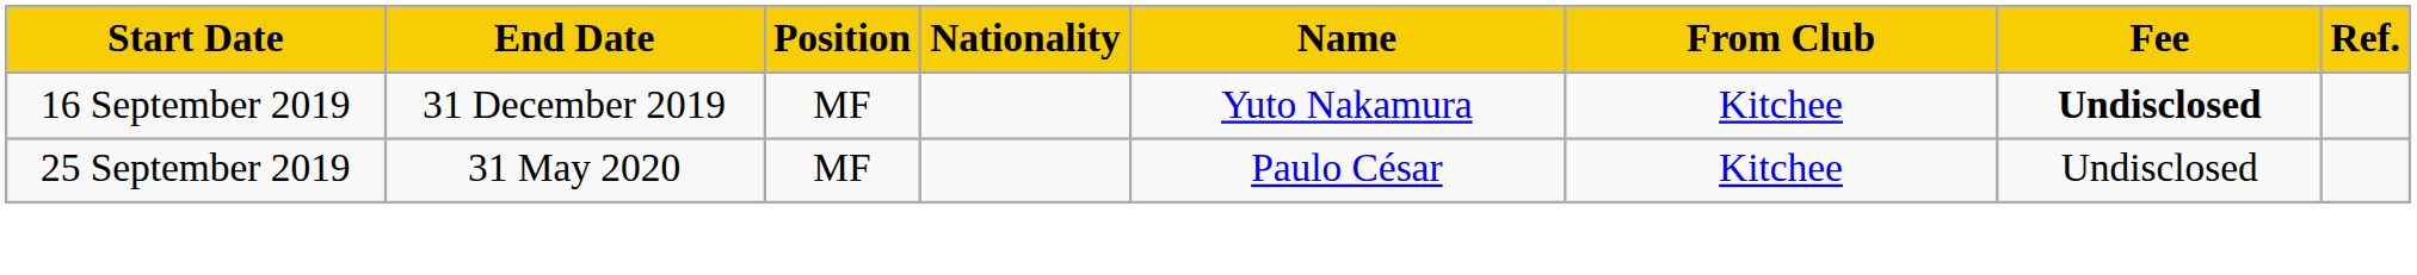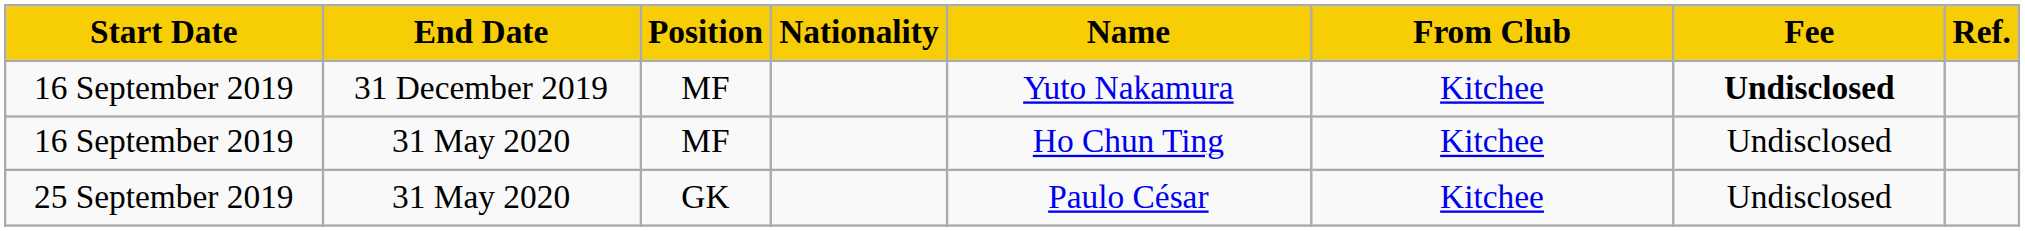+ row: 16 September 2019 | 31 May 2020 | MF | Ho Chun Ting | Kitchee | Undisclosed
25 September 2019 | Position: MF -> GK
